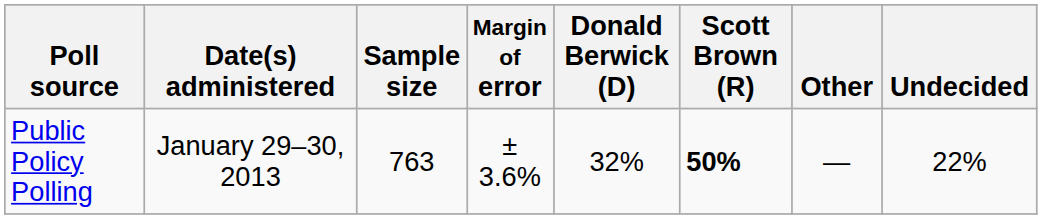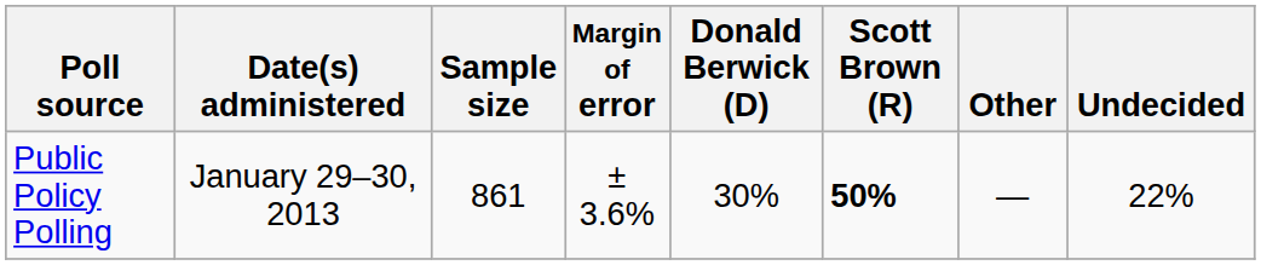Public Policy Polling | Sample size: 763 -> 861
Public Policy Polling | Donald Berwick (D): 32% -> 30%
